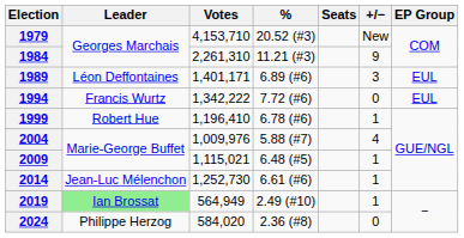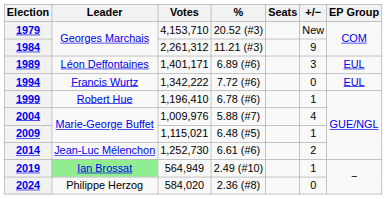1984 | Votes: 2,261,310 -> 2,261,312
2014 | +/−: 1 -> 2
